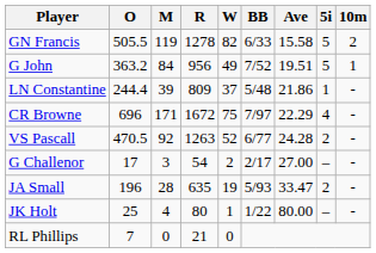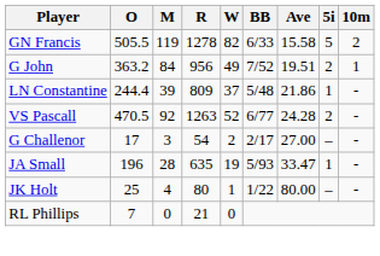G John | 5i: 5 -> 2
- row: CR Browne | 696 | 171 | 1672 | 75 | 7/97 | 22.29 | 4 | -
JA Small | 5i: 2 -> 1
